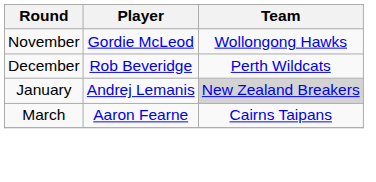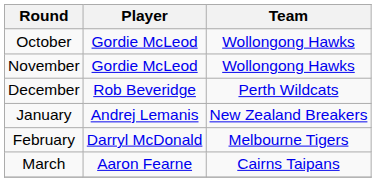+ row: October | Gordie McLeod | Wollongong Hawks
January | Team: lightgrey background -> no background
+ row: February | Darryl McDonald | Melbourne Tigers
